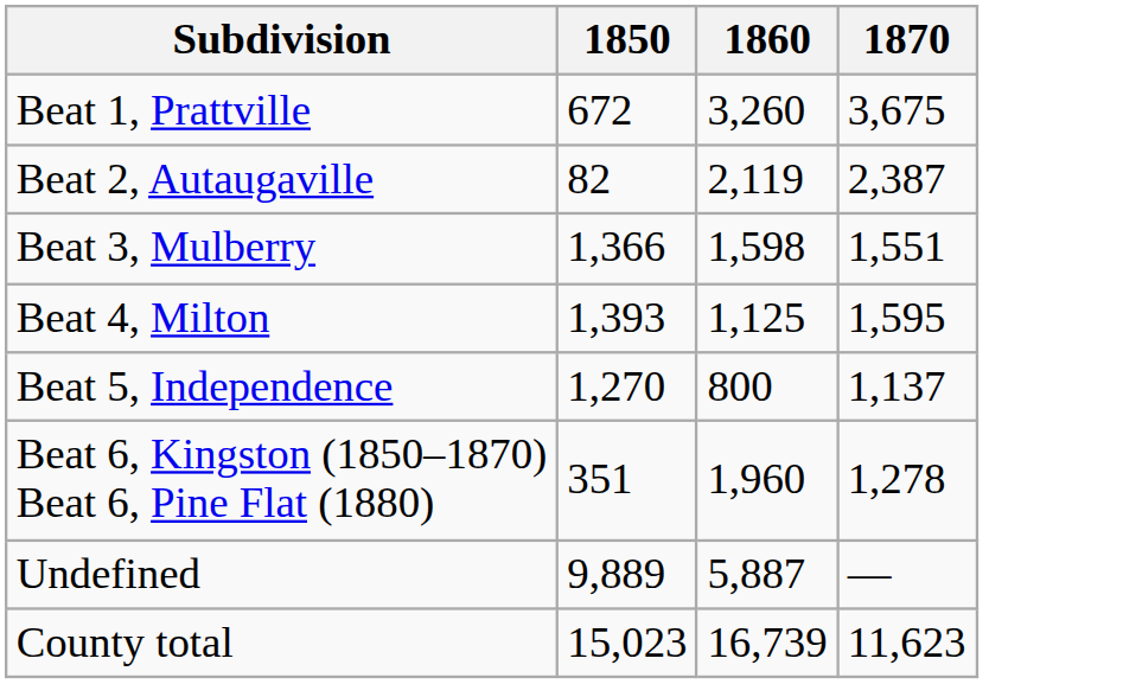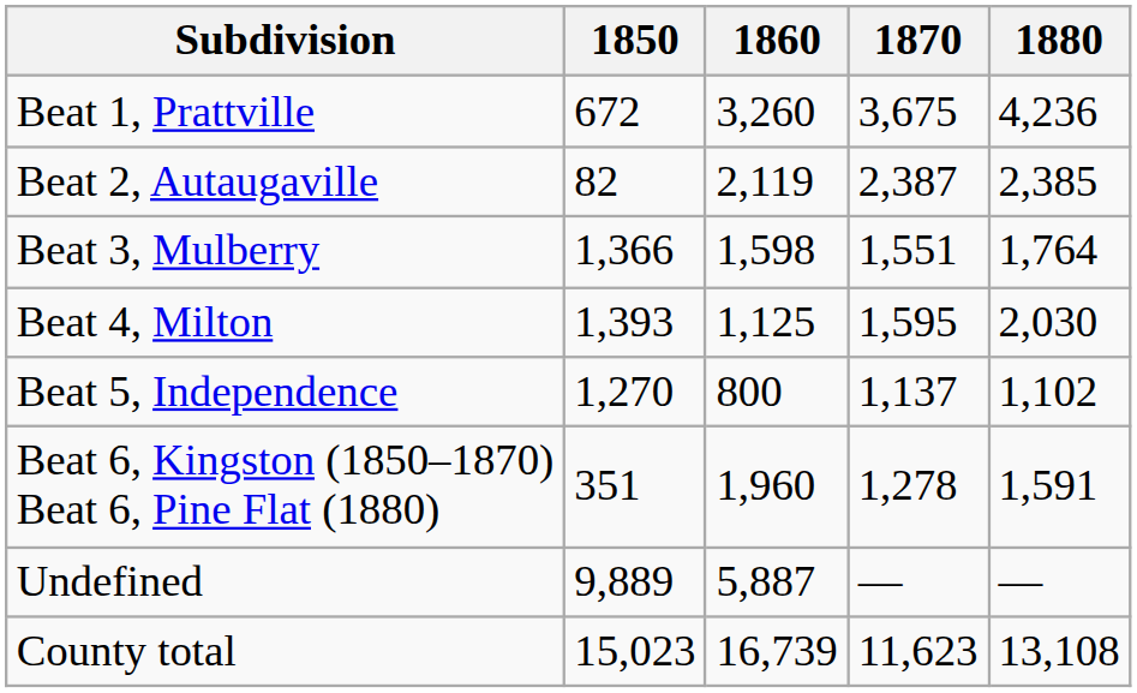+ column: 1880 | 4,236 | 2,385 | 1,764 | 2,030 | 1,102 | 1,591 | — | 13,108
